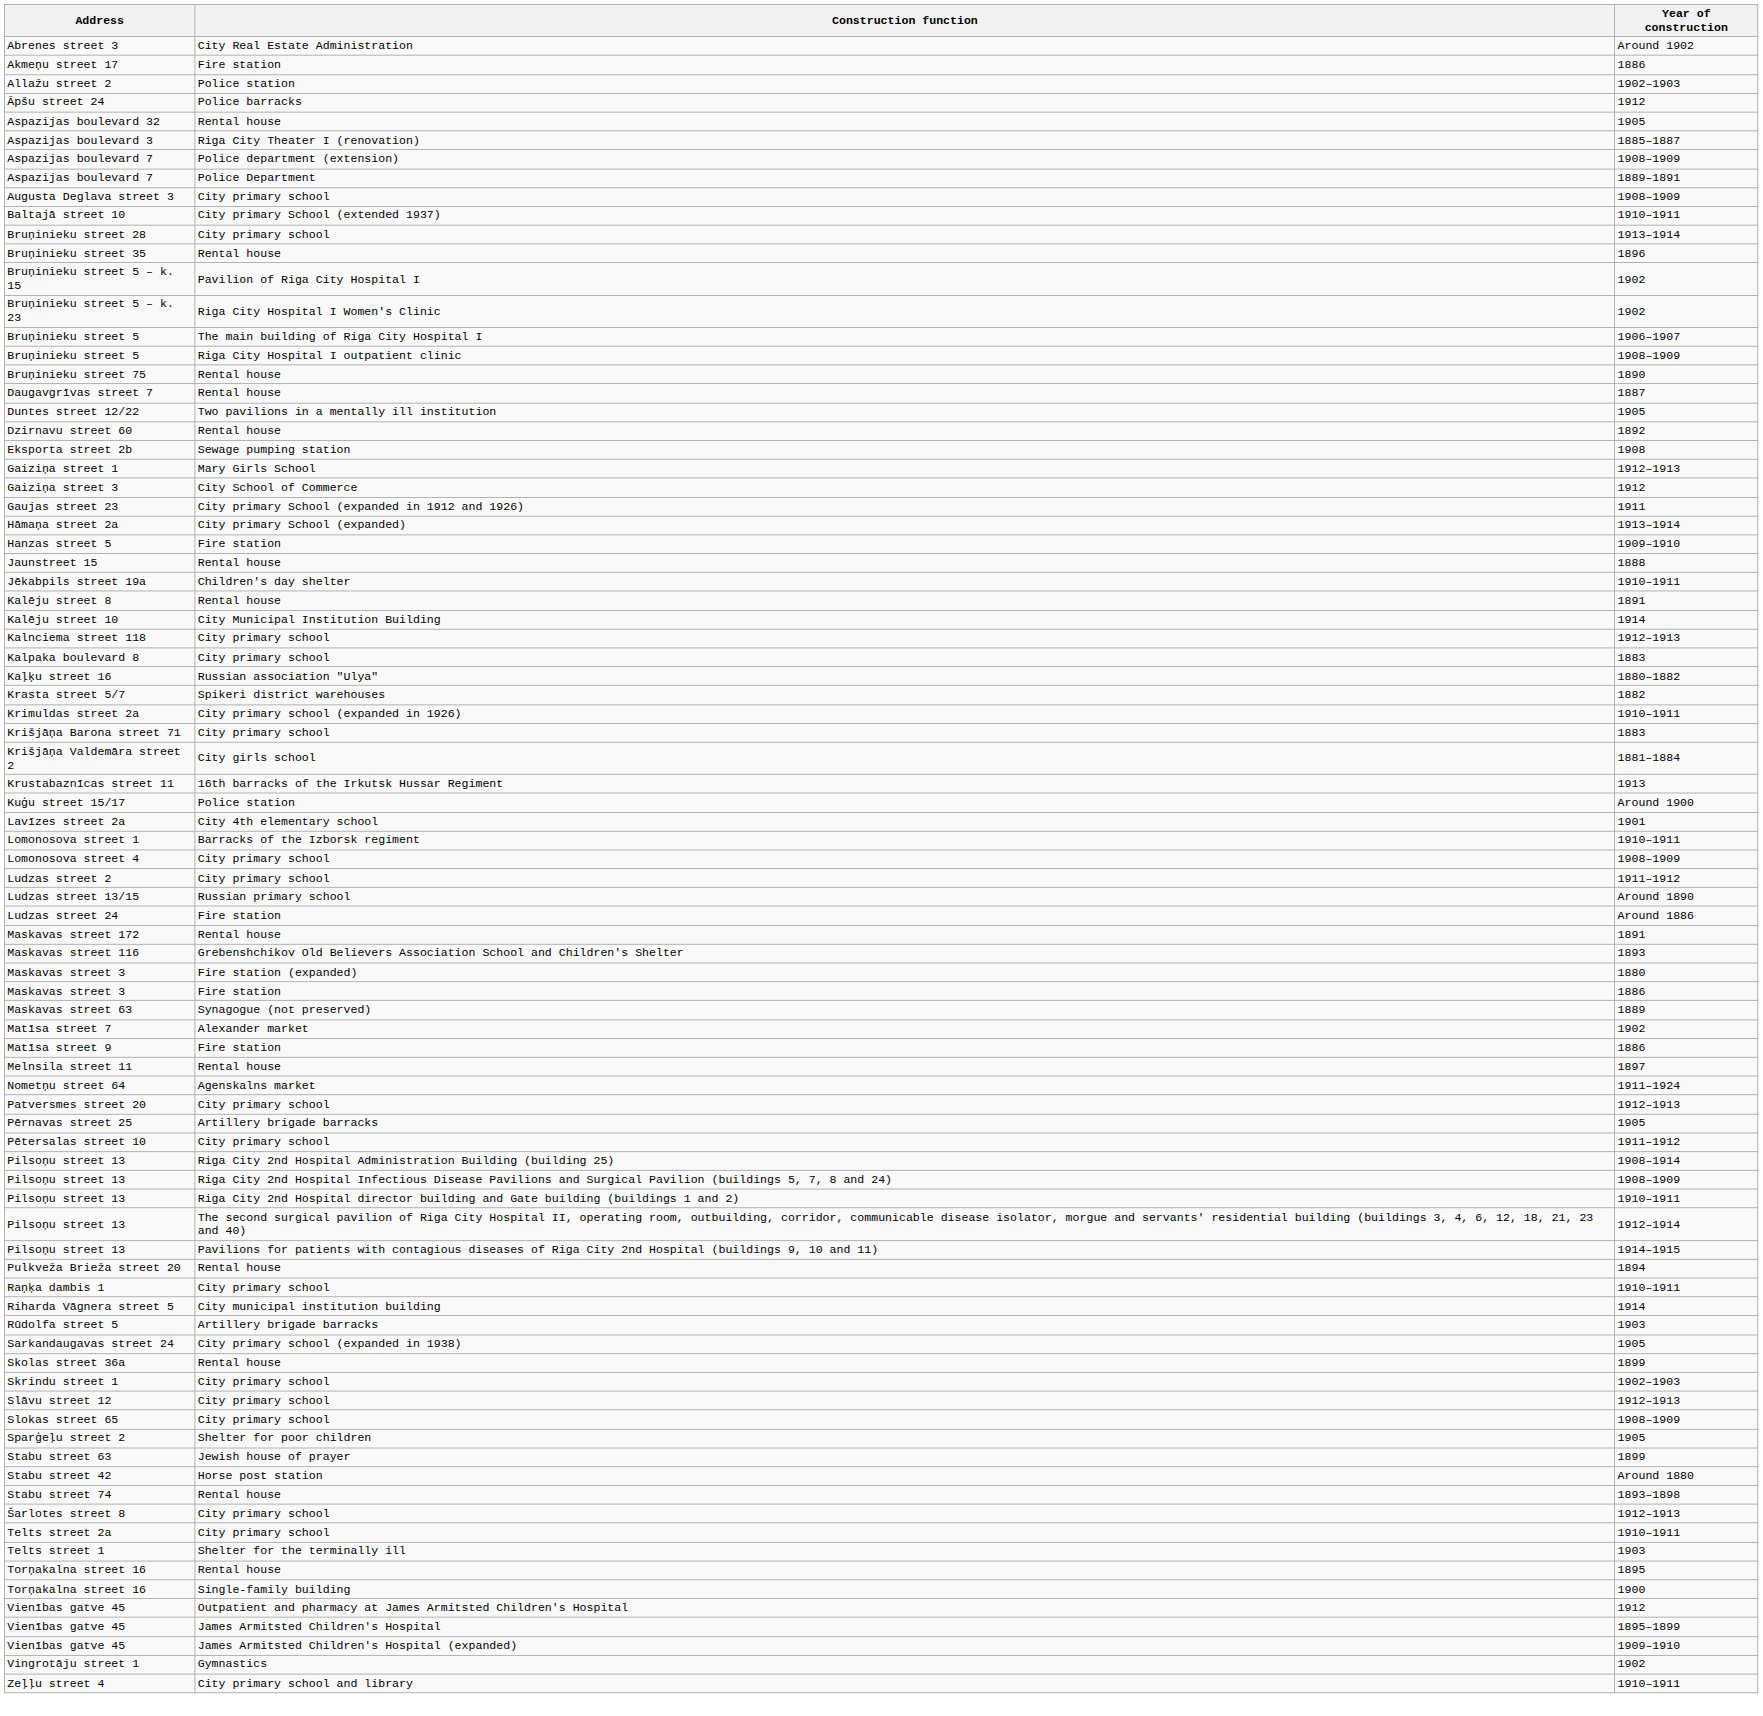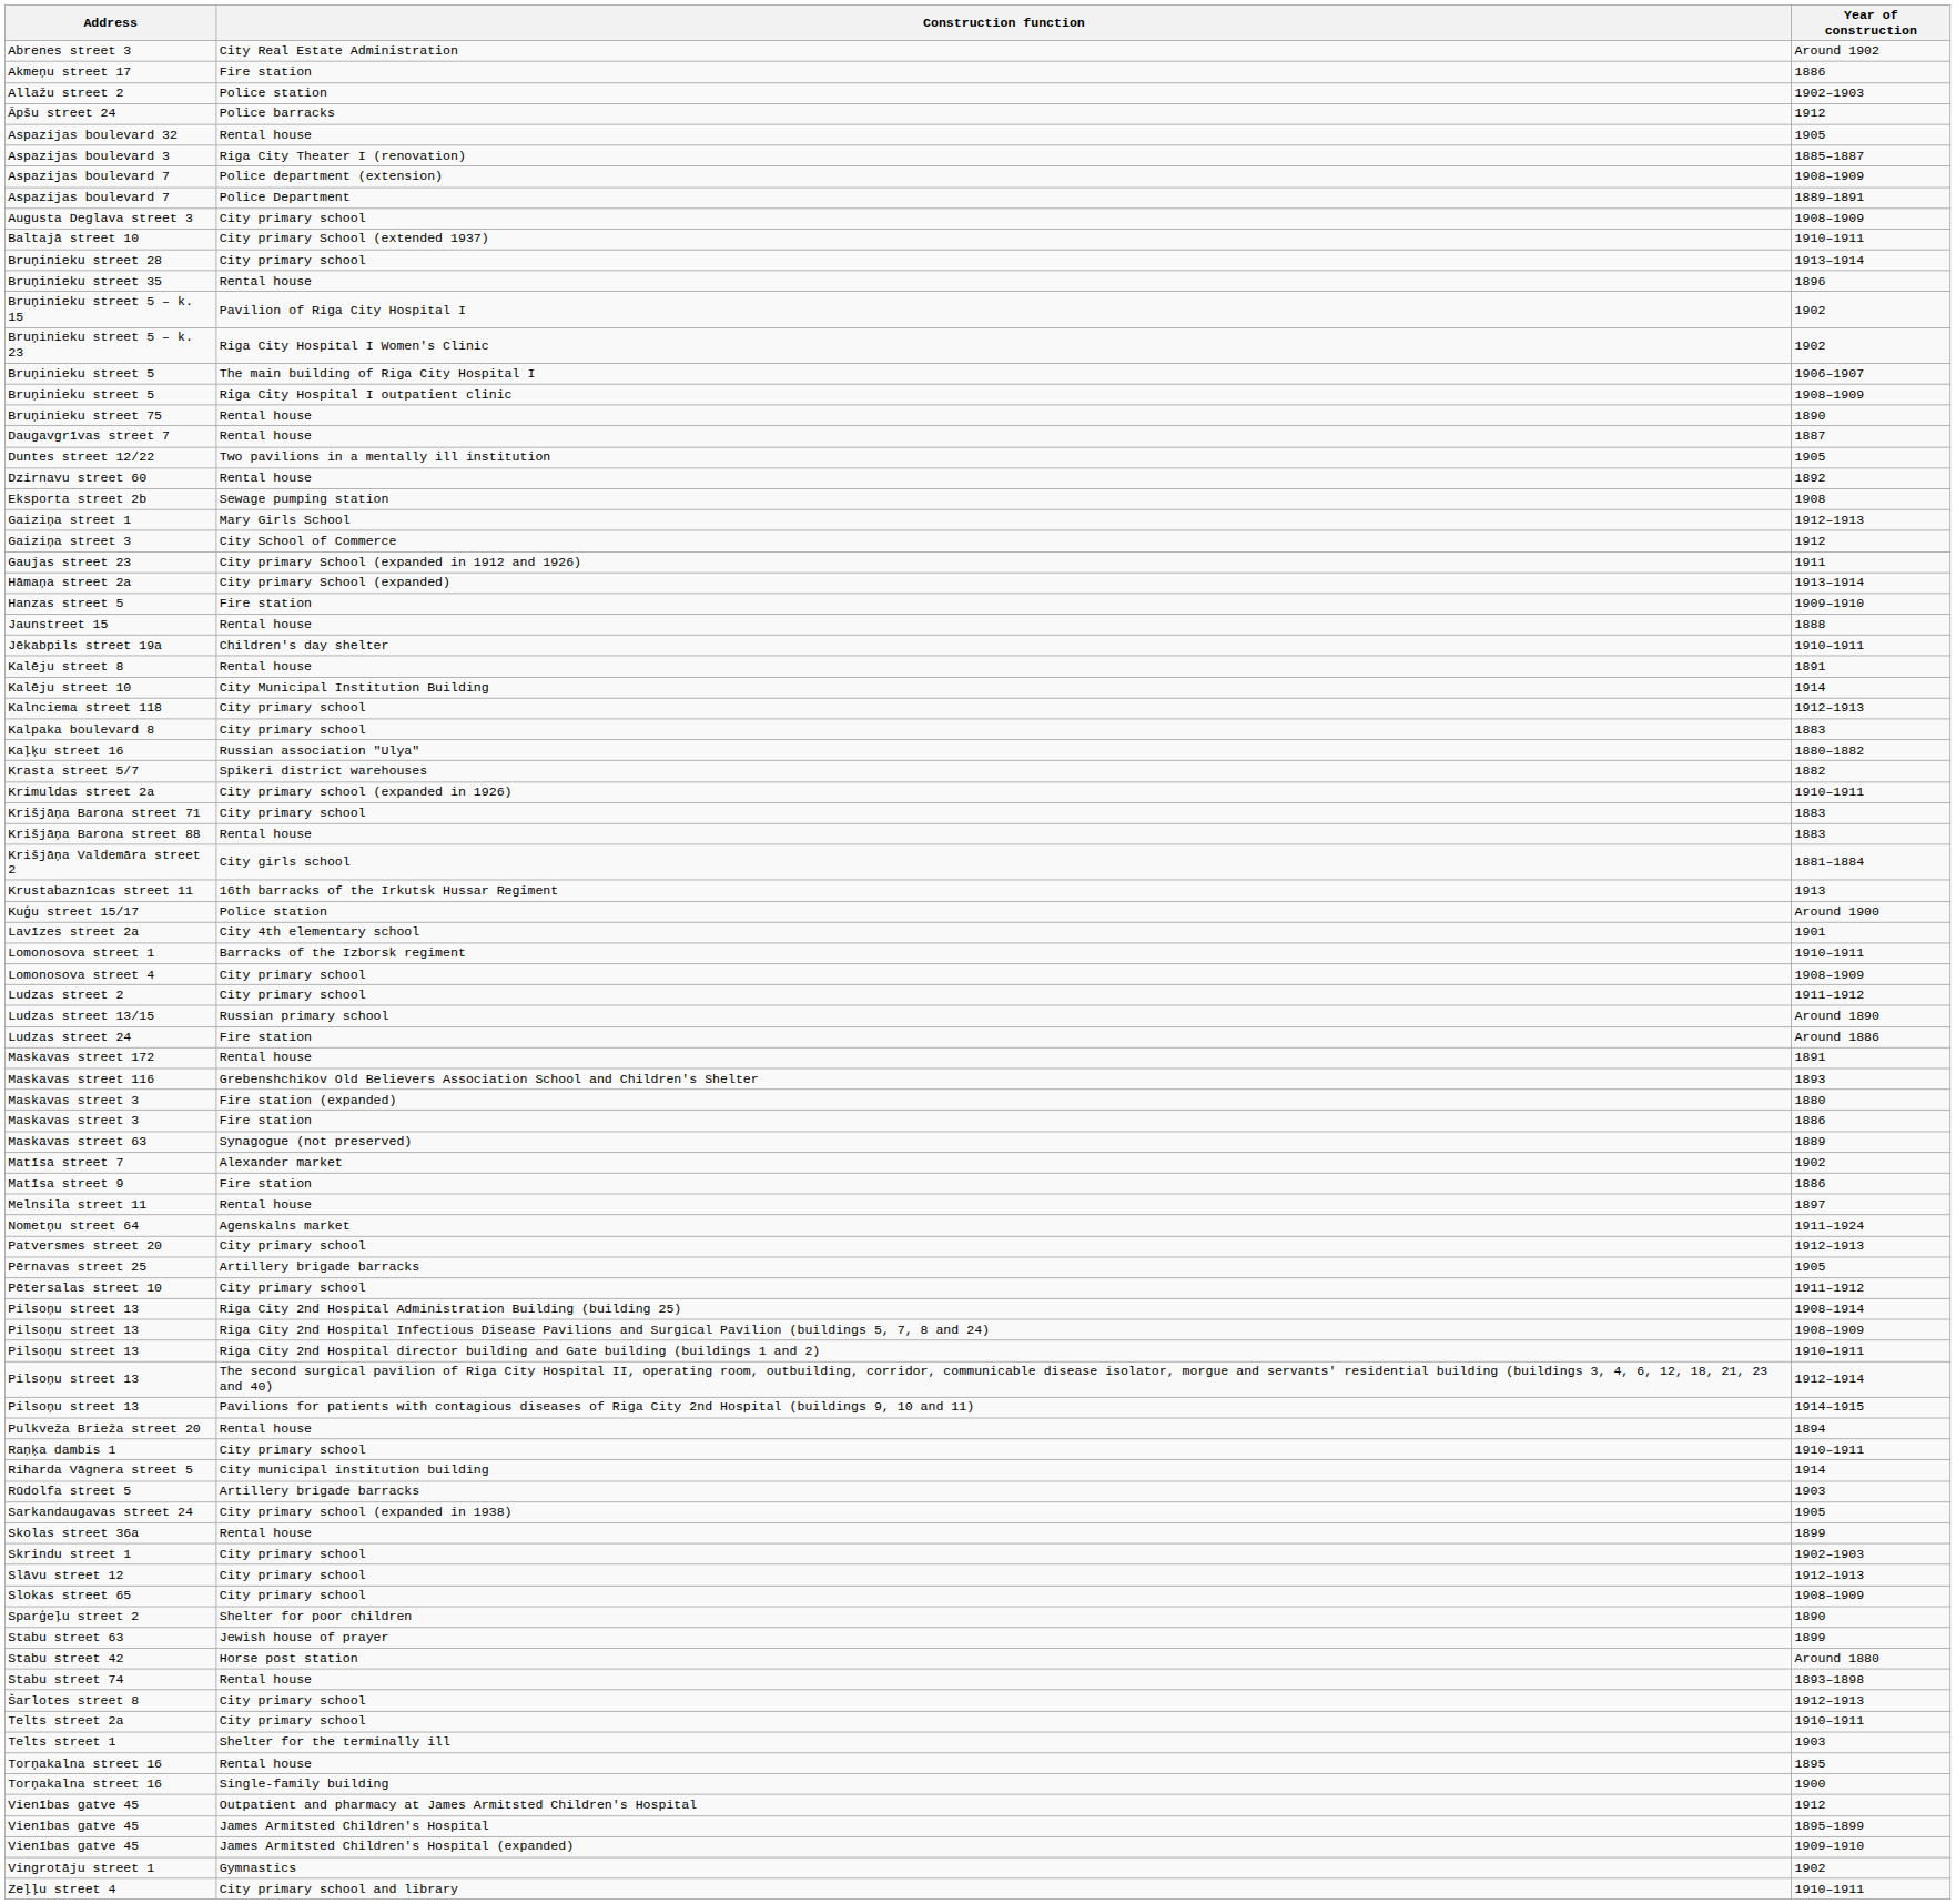+ row: Krišjāņa Barona street 88 | Rental house | 1883
Sparģeļu street 2 | Year of construction: 1905 -> 1890
